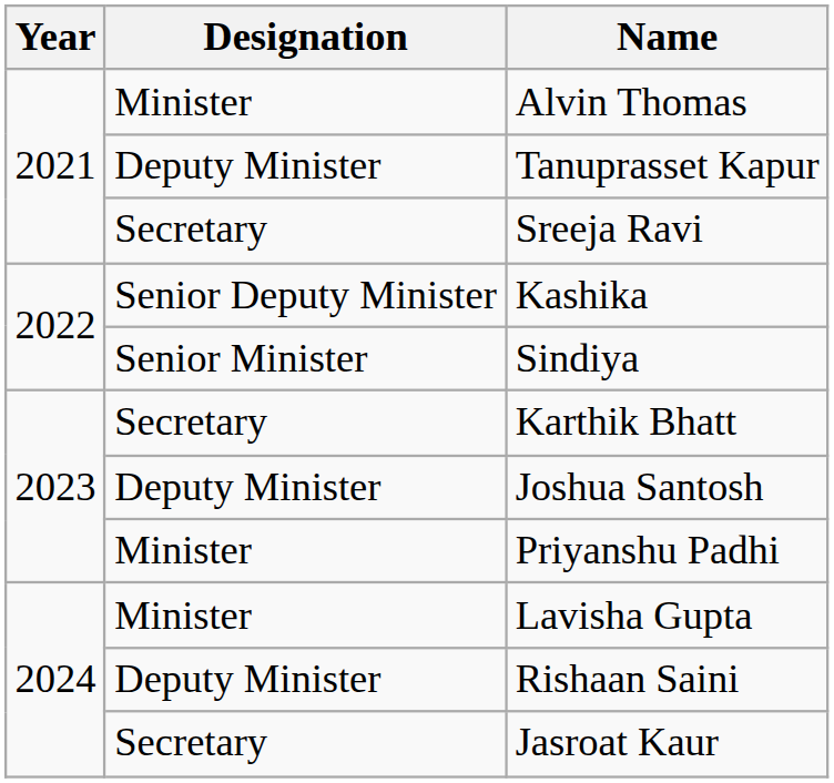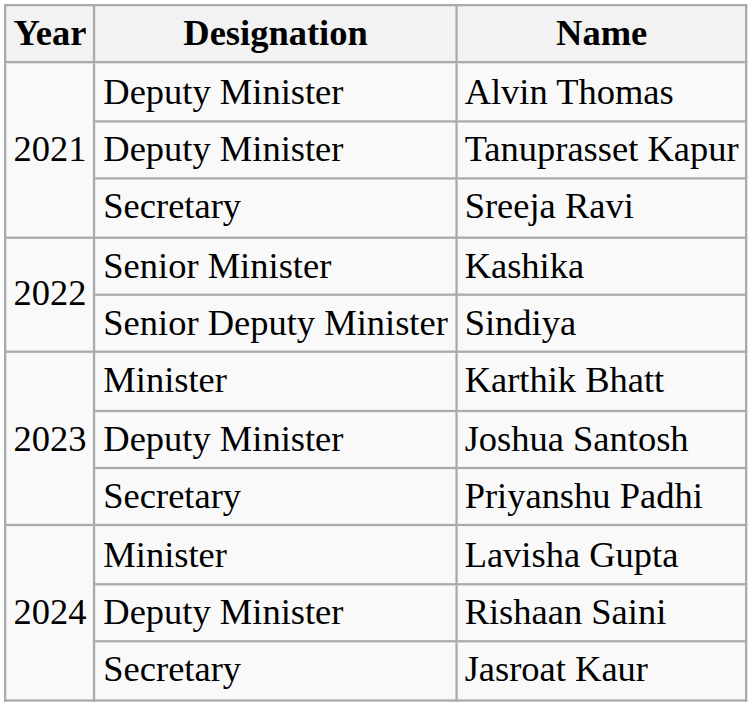Alvin Thomas | Designation: Minister -> Deputy Minister
Kashika | Designation: Senior Deputy Minister -> Senior Minister
Sindiya | Designation: Senior Minister -> Senior Deputy Minister
Karthik Bhatt | Designation: Secretary -> Minister
Priyanshu Padhi | Designation: Minister -> Secretary
